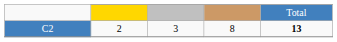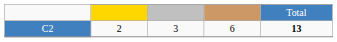C2 | column 4: 8 -> 6
